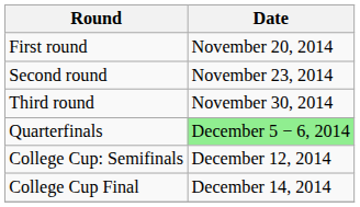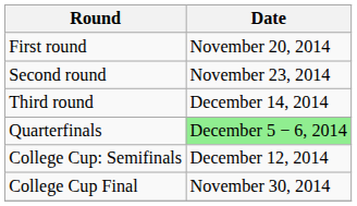Third round | Date: November 30, 2014 -> December 14, 2014
College Cup Final | Date: December 14, 2014 -> November 30, 2014
